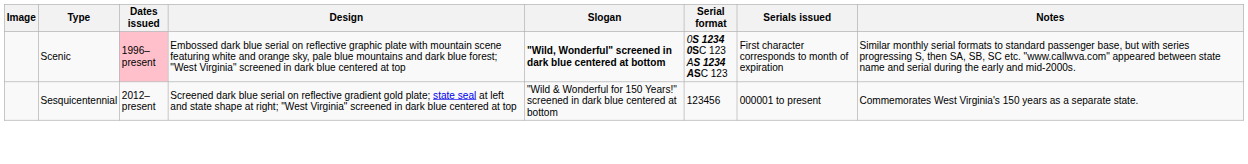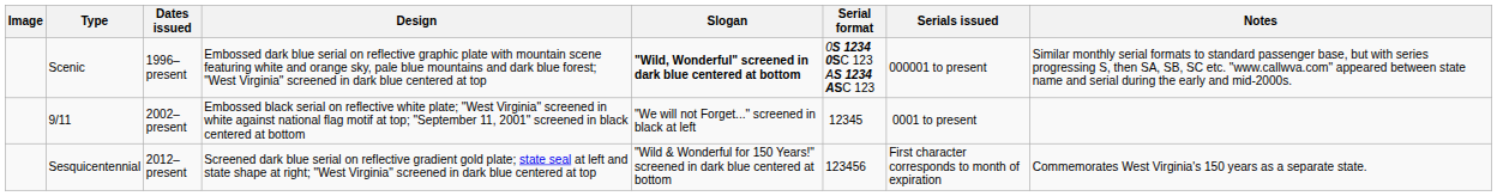Scenic | Dates issued: pink background -> no background
Scenic | Serials issued: First character corresponds to month of expiration -> 000001 to present
+ row: 9/11 | 2002–present | Embossed black serial on reflective white plate; "West Virginia" screened in white against national flag motif at top; "September 11, 2001" screened in black centered at bottom | "We will not Forget..." screened in black at left | 12345 | 0001 to present
Sesquicentennial | Serials issued: 000001 to present -> First character corresponds to month of expiration
